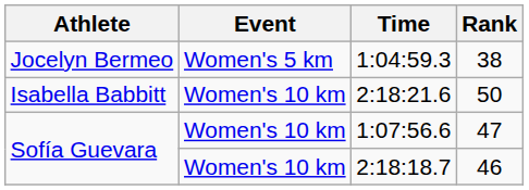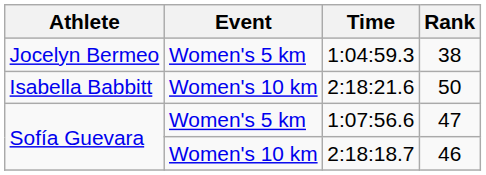1:07:56.6 | Event: Women's 10 km -> Women's 5 km
